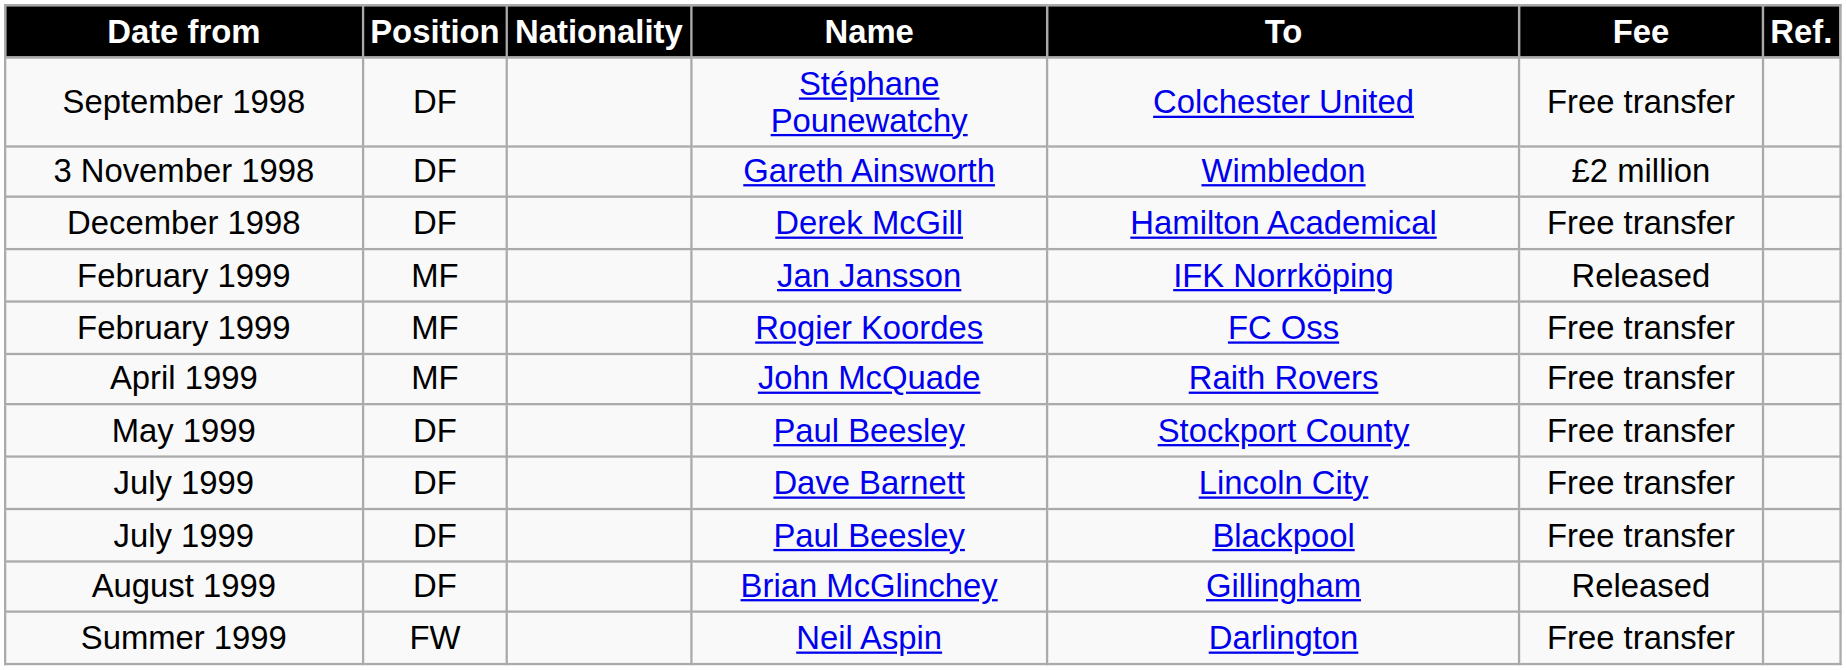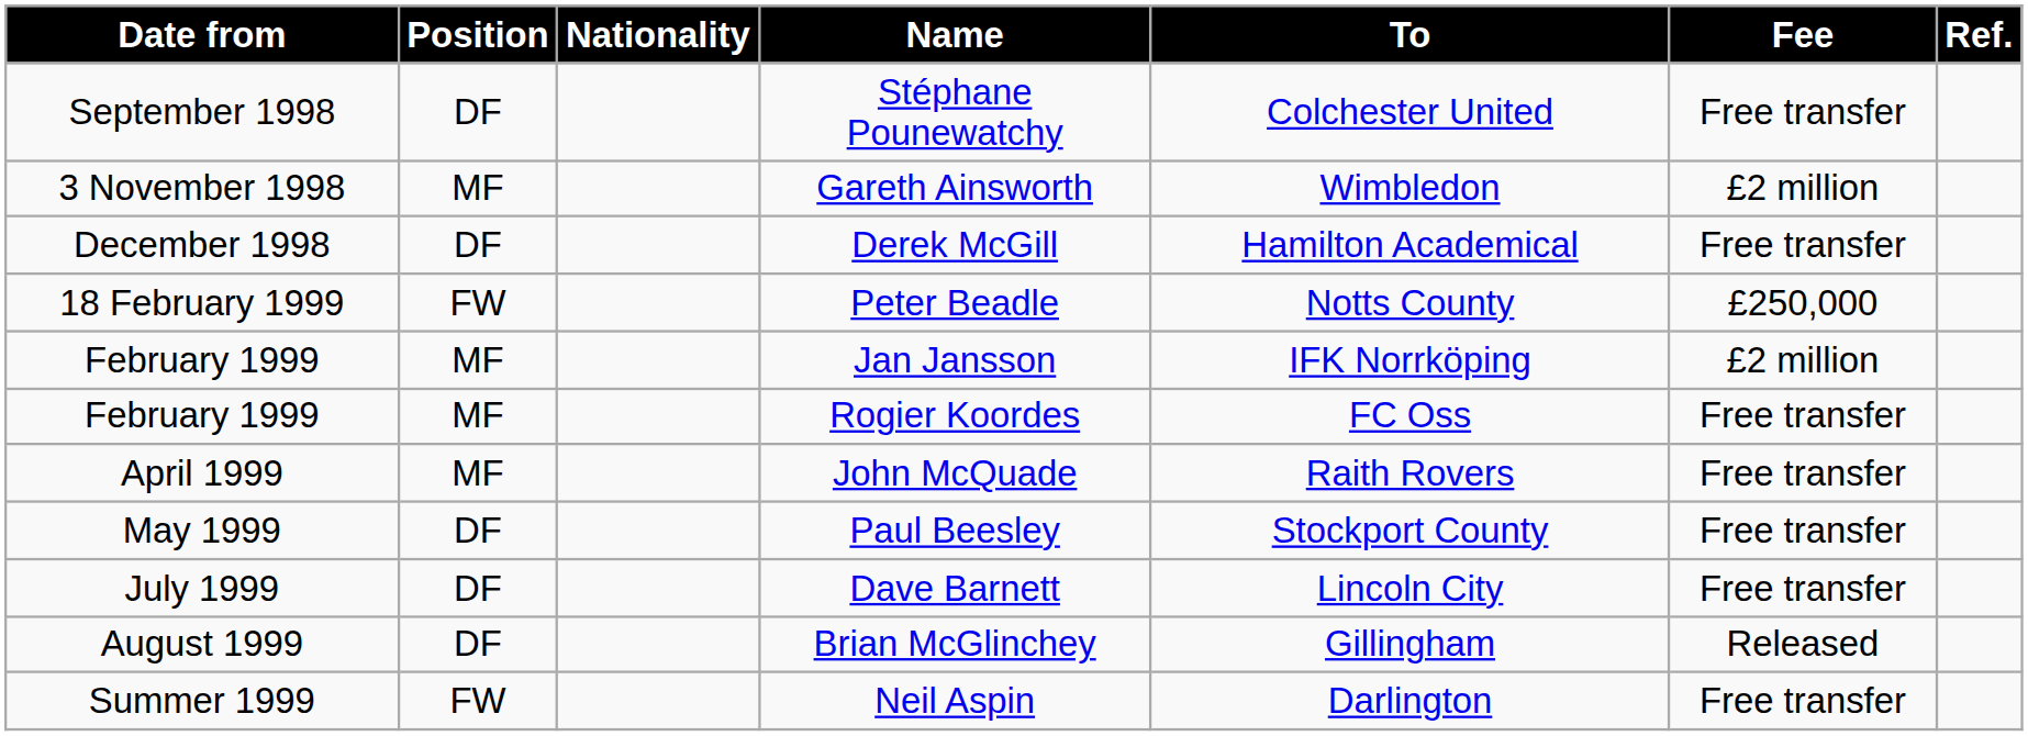Gareth Ainsworth | Position: DF -> MF
+ row: 18 February 1999 | FW | Peter Beadle | Notts County | £250,000
Jan Jansson | Fee: Released -> £2 million
- row: July 1999 | DF | Paul Beesley | Blackpool | Free transfer
